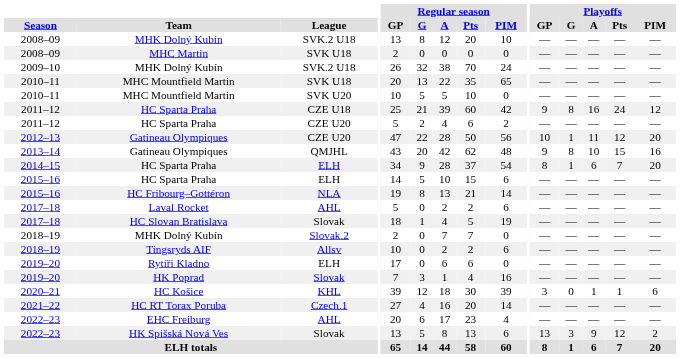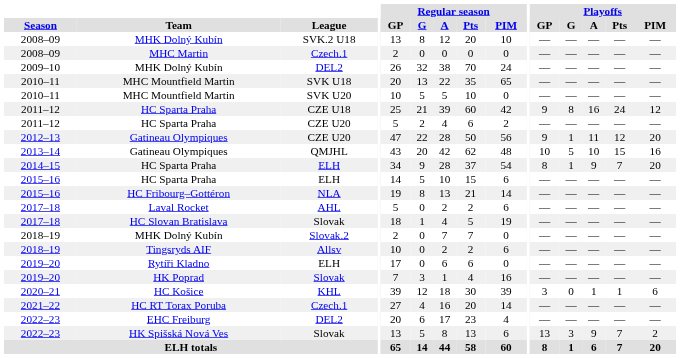MHC Martin | League: SVK U18 -> Czech.1
2009–10 / MHK Dolný Kubín | League: SVK.2 U18 -> DEL2
2012–13 / Gatineau Olympiques | Playoffs / GP: 10 -> 9
2013–14 / Gatineau Olympiques | Playoffs / GP: 9 -> 10
2013–14 / Gatineau Olympiques | Playoffs / G: 8 -> 5
2014–15 / HC Sparta Praha | Playoffs / A: 6 -> 9
EHC Freiburg | League: AHL -> DEL2
HK Spišská Nová Ves | Playoffs / Pts: 12 -> 7
